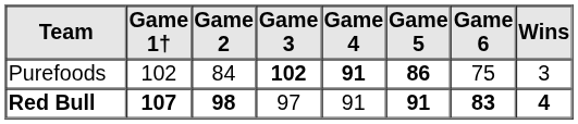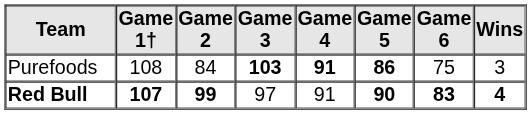Purefoods | Game 1†: 102 -> 108
Purefoods | Game 3: 102 -> 103
Red Bull | Game 2: 98 -> 99
Red Bull | Game 5: 91 -> 90
